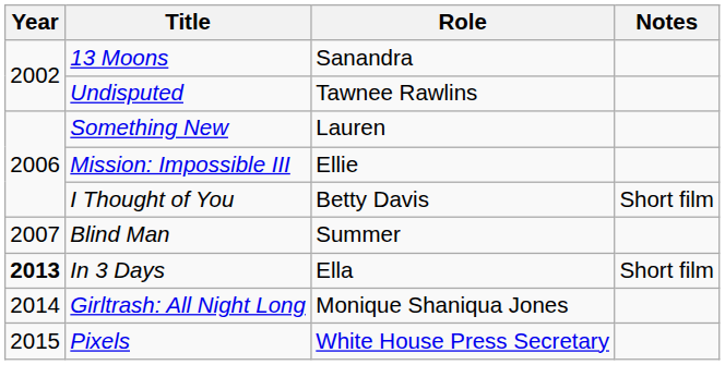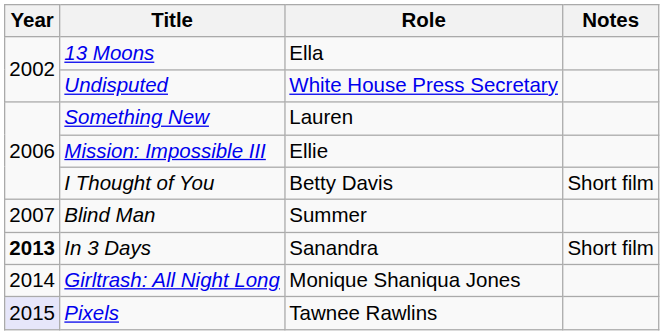13 Moons | Role: Sanandra -> Ella
Undisputed | Role: Tawnee Rawlins -> White House Press Secretary
In 3 Days | Role: Ella -> Sanandra
Pixels | Year: no background -> lavender background
Pixels | Role: White House Press Secretary -> Tawnee Rawlins
